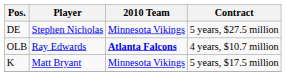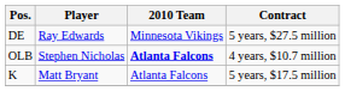DE | Player: Stephen Nicholas -> Ray Edwards
OLB | Player: Ray Edwards -> Stephen Nicholas
K | 2010 Team: Minnesota Vikings -> Atlanta Falcons
